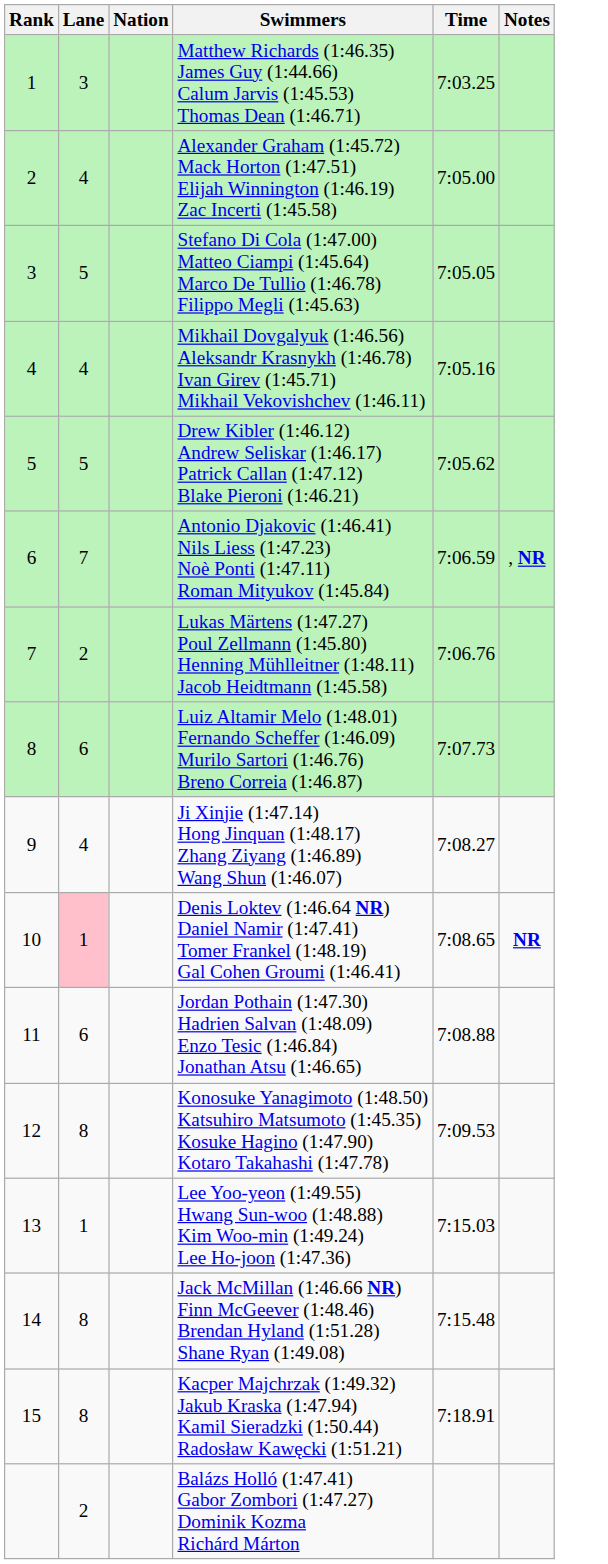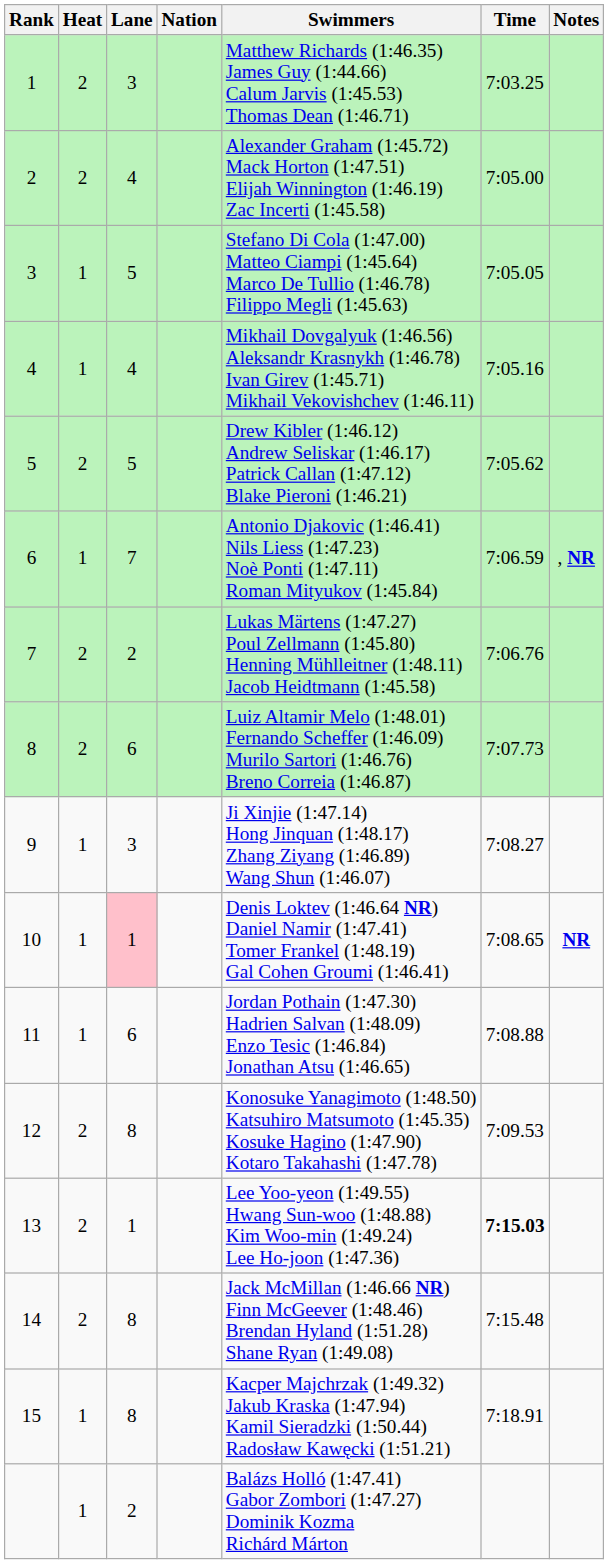+ column: Heat | 2 | 2 | 1 | 1 | 2 | 1 | 2 | 2 | 1 | 1 | 1 | 2 | 2 | 2 | 1 | 1
9 | Lane: 4 -> 3
13 | Time: normal -> bold
